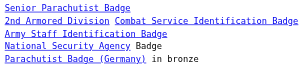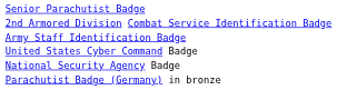+ row: United States Cyber Command Badge
